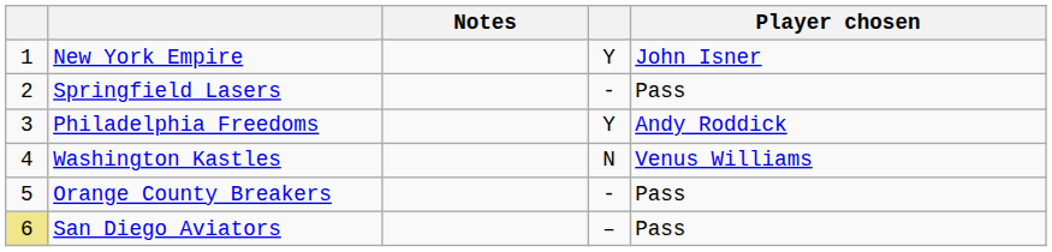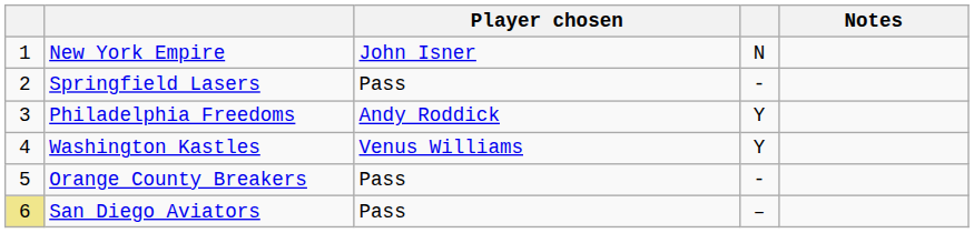columns swapped: Player chosen <-> Notes
New York Empire | column 4: Y -> N
Washington Kastles | column 4: N -> Y
